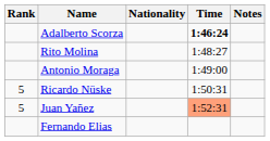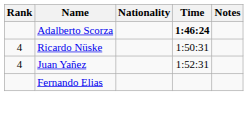- row: Rito Molina | 1:48:27
- row: Antonio Moraga | 1:49:00
Ricardo Nüske | Rank: 5 -> 4
Juan Yañez | Rank: 5 -> 4
Juan Yañez | Time: lightsalmon background -> no background
